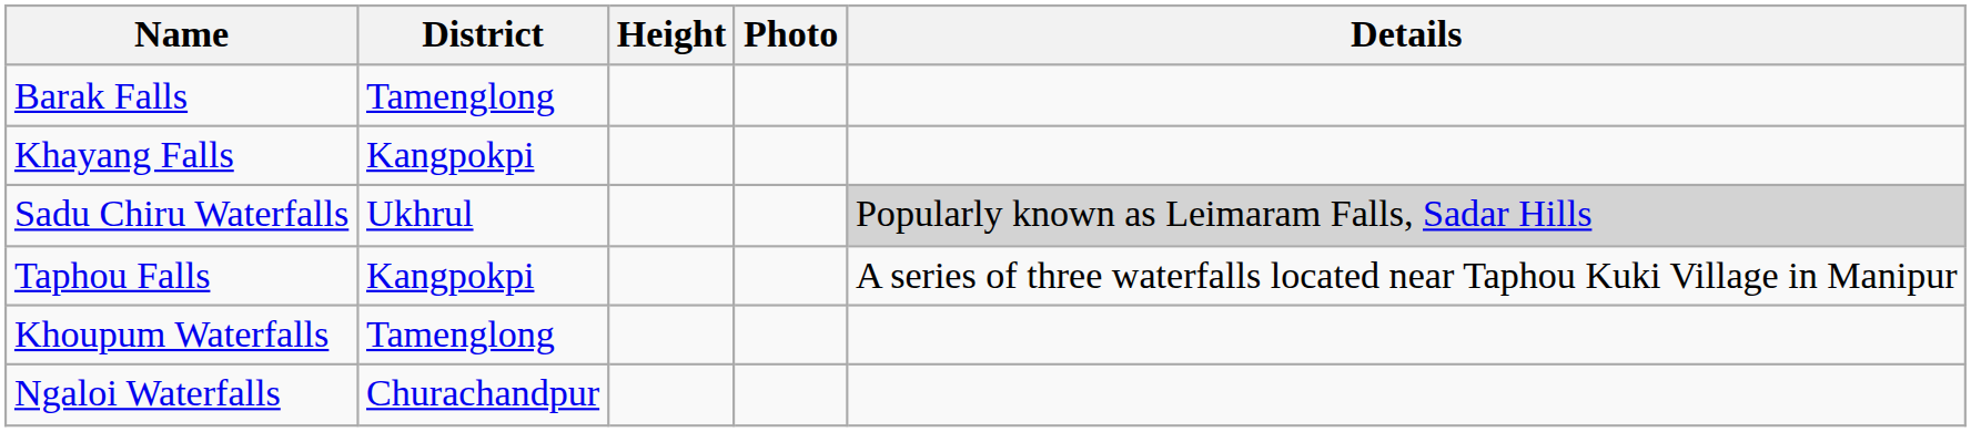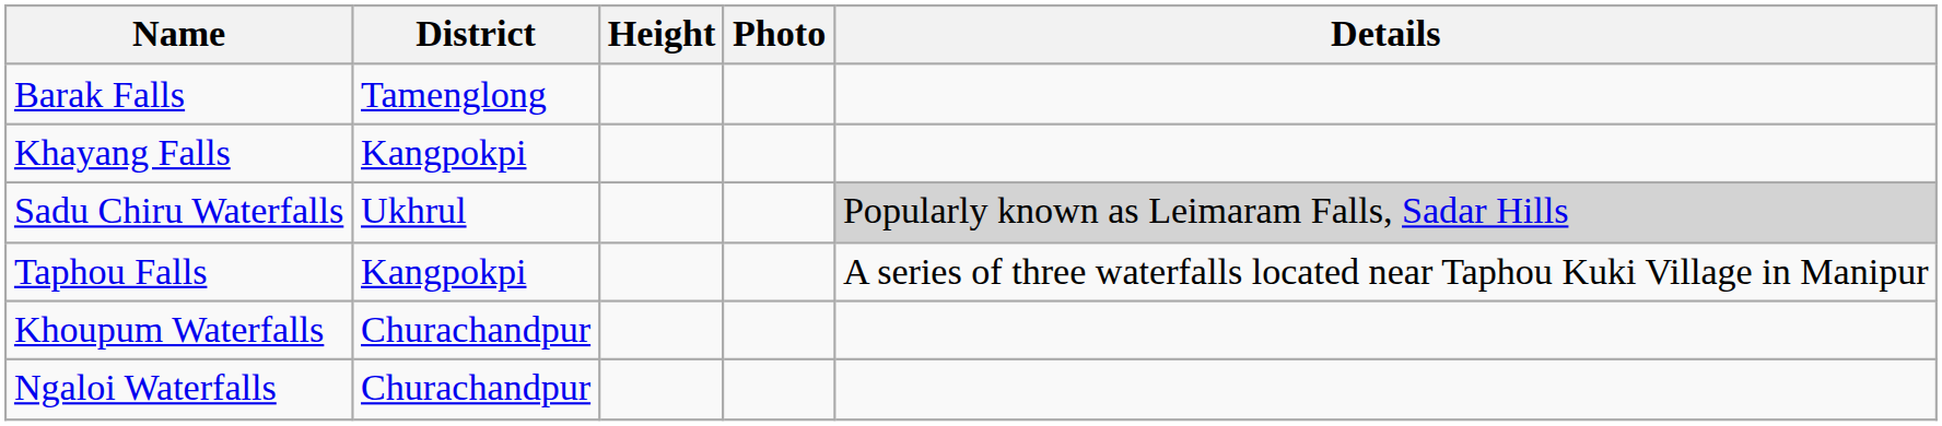Khoupum Waterfalls | District: Tamenglong -> Churachandpur
